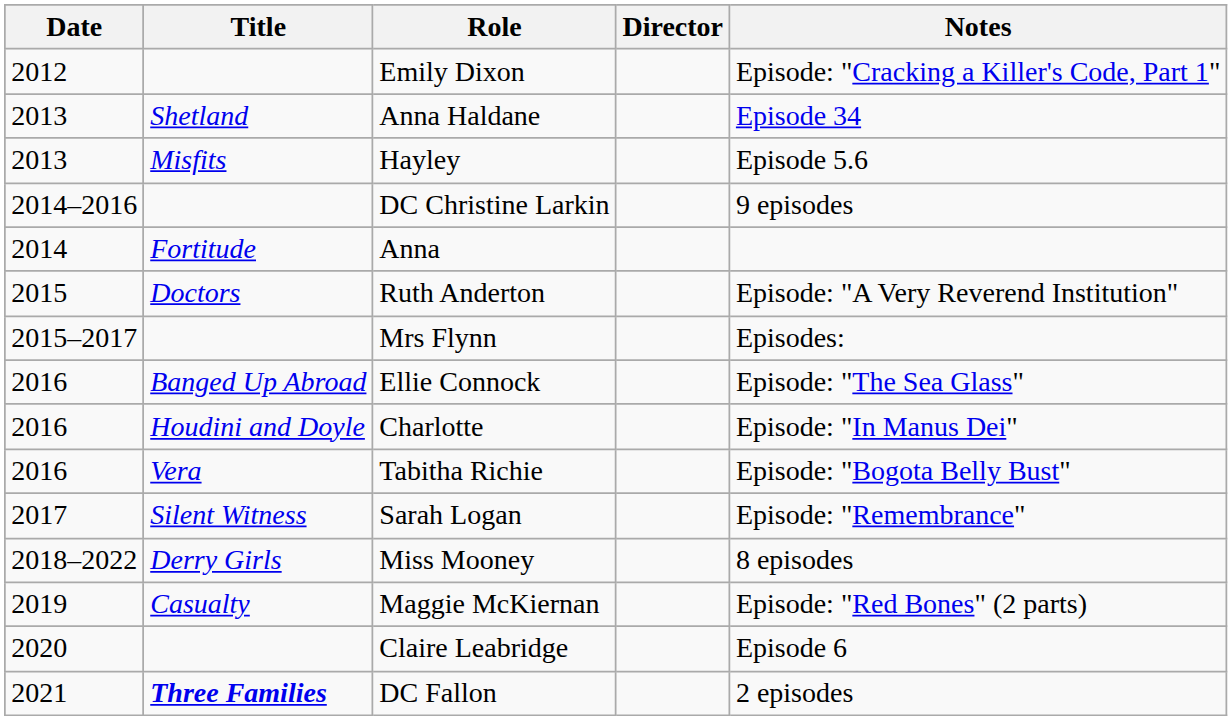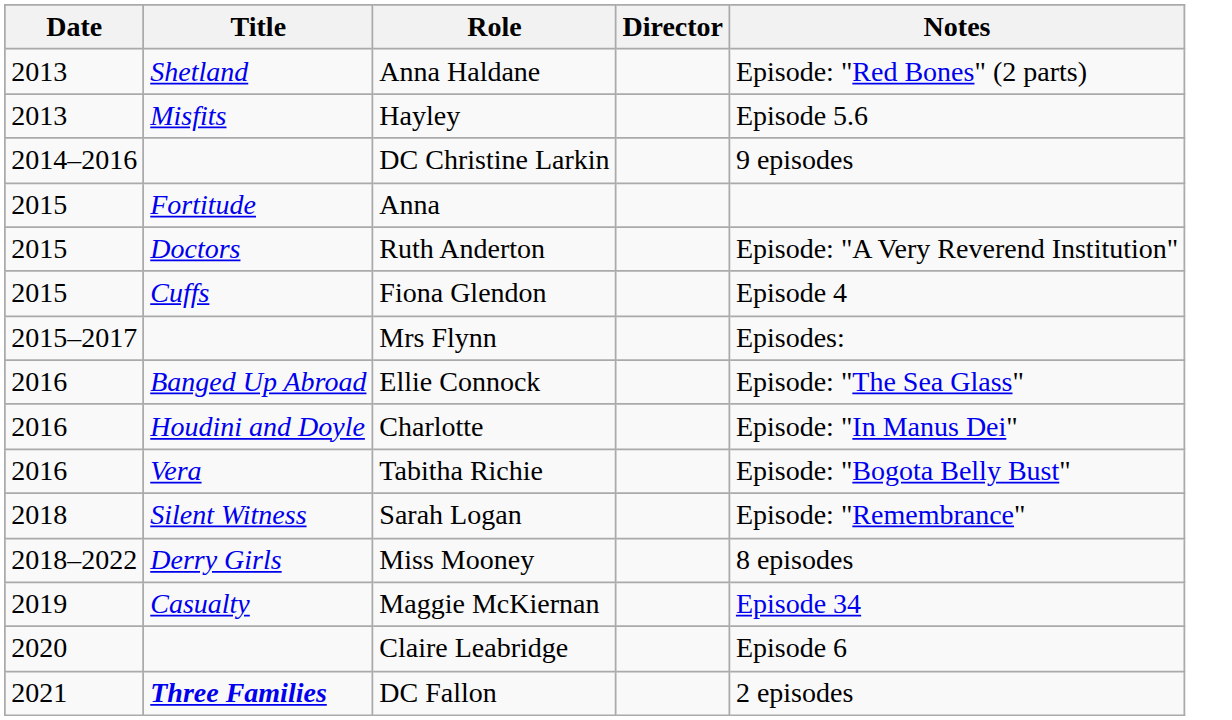- row: 2012 | Emily Dixon | Episode: "Cracking a Killer's Code, Part 1"
Anna Haldane | Notes: Episode 34 -> Episode: "Red Bones" (2 parts)
Anna | Date: 2014 -> 2015
+ row: 2015 | Cuffs | Fiona Glendon | Episode 4
Sarah Logan | Date: 2017 -> 2018
Maggie McKiernan | Notes: Episode: "Red Bones" (2 parts) -> Episode 34
